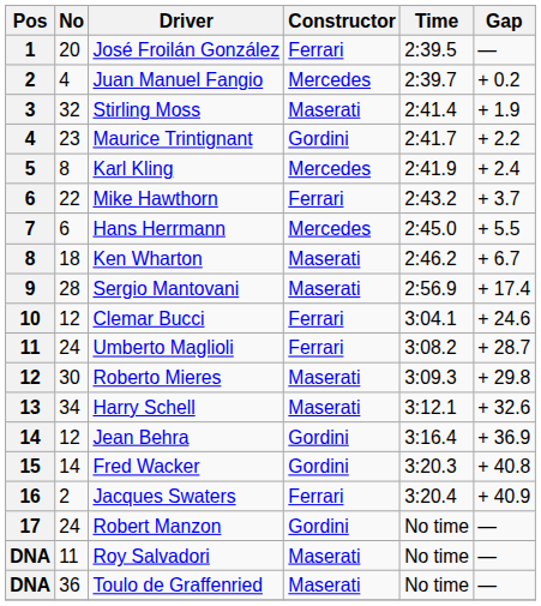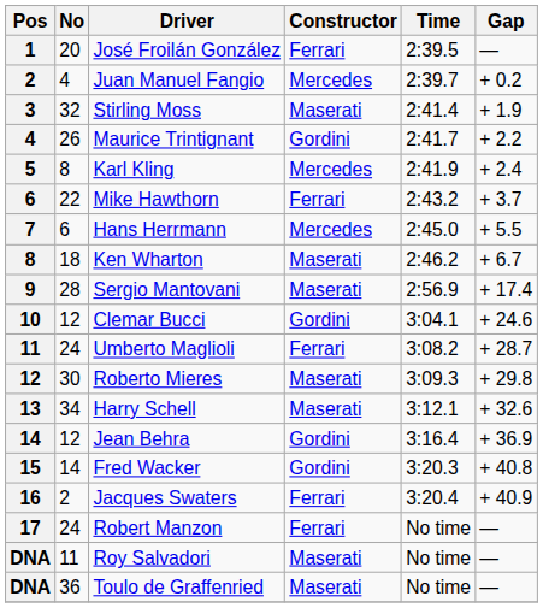Maurice Trintignant | No: 23 -> 26
Clemar Bucci | Constructor: Ferrari -> Gordini
Robert Manzon | Constructor: Gordini -> Ferrari
